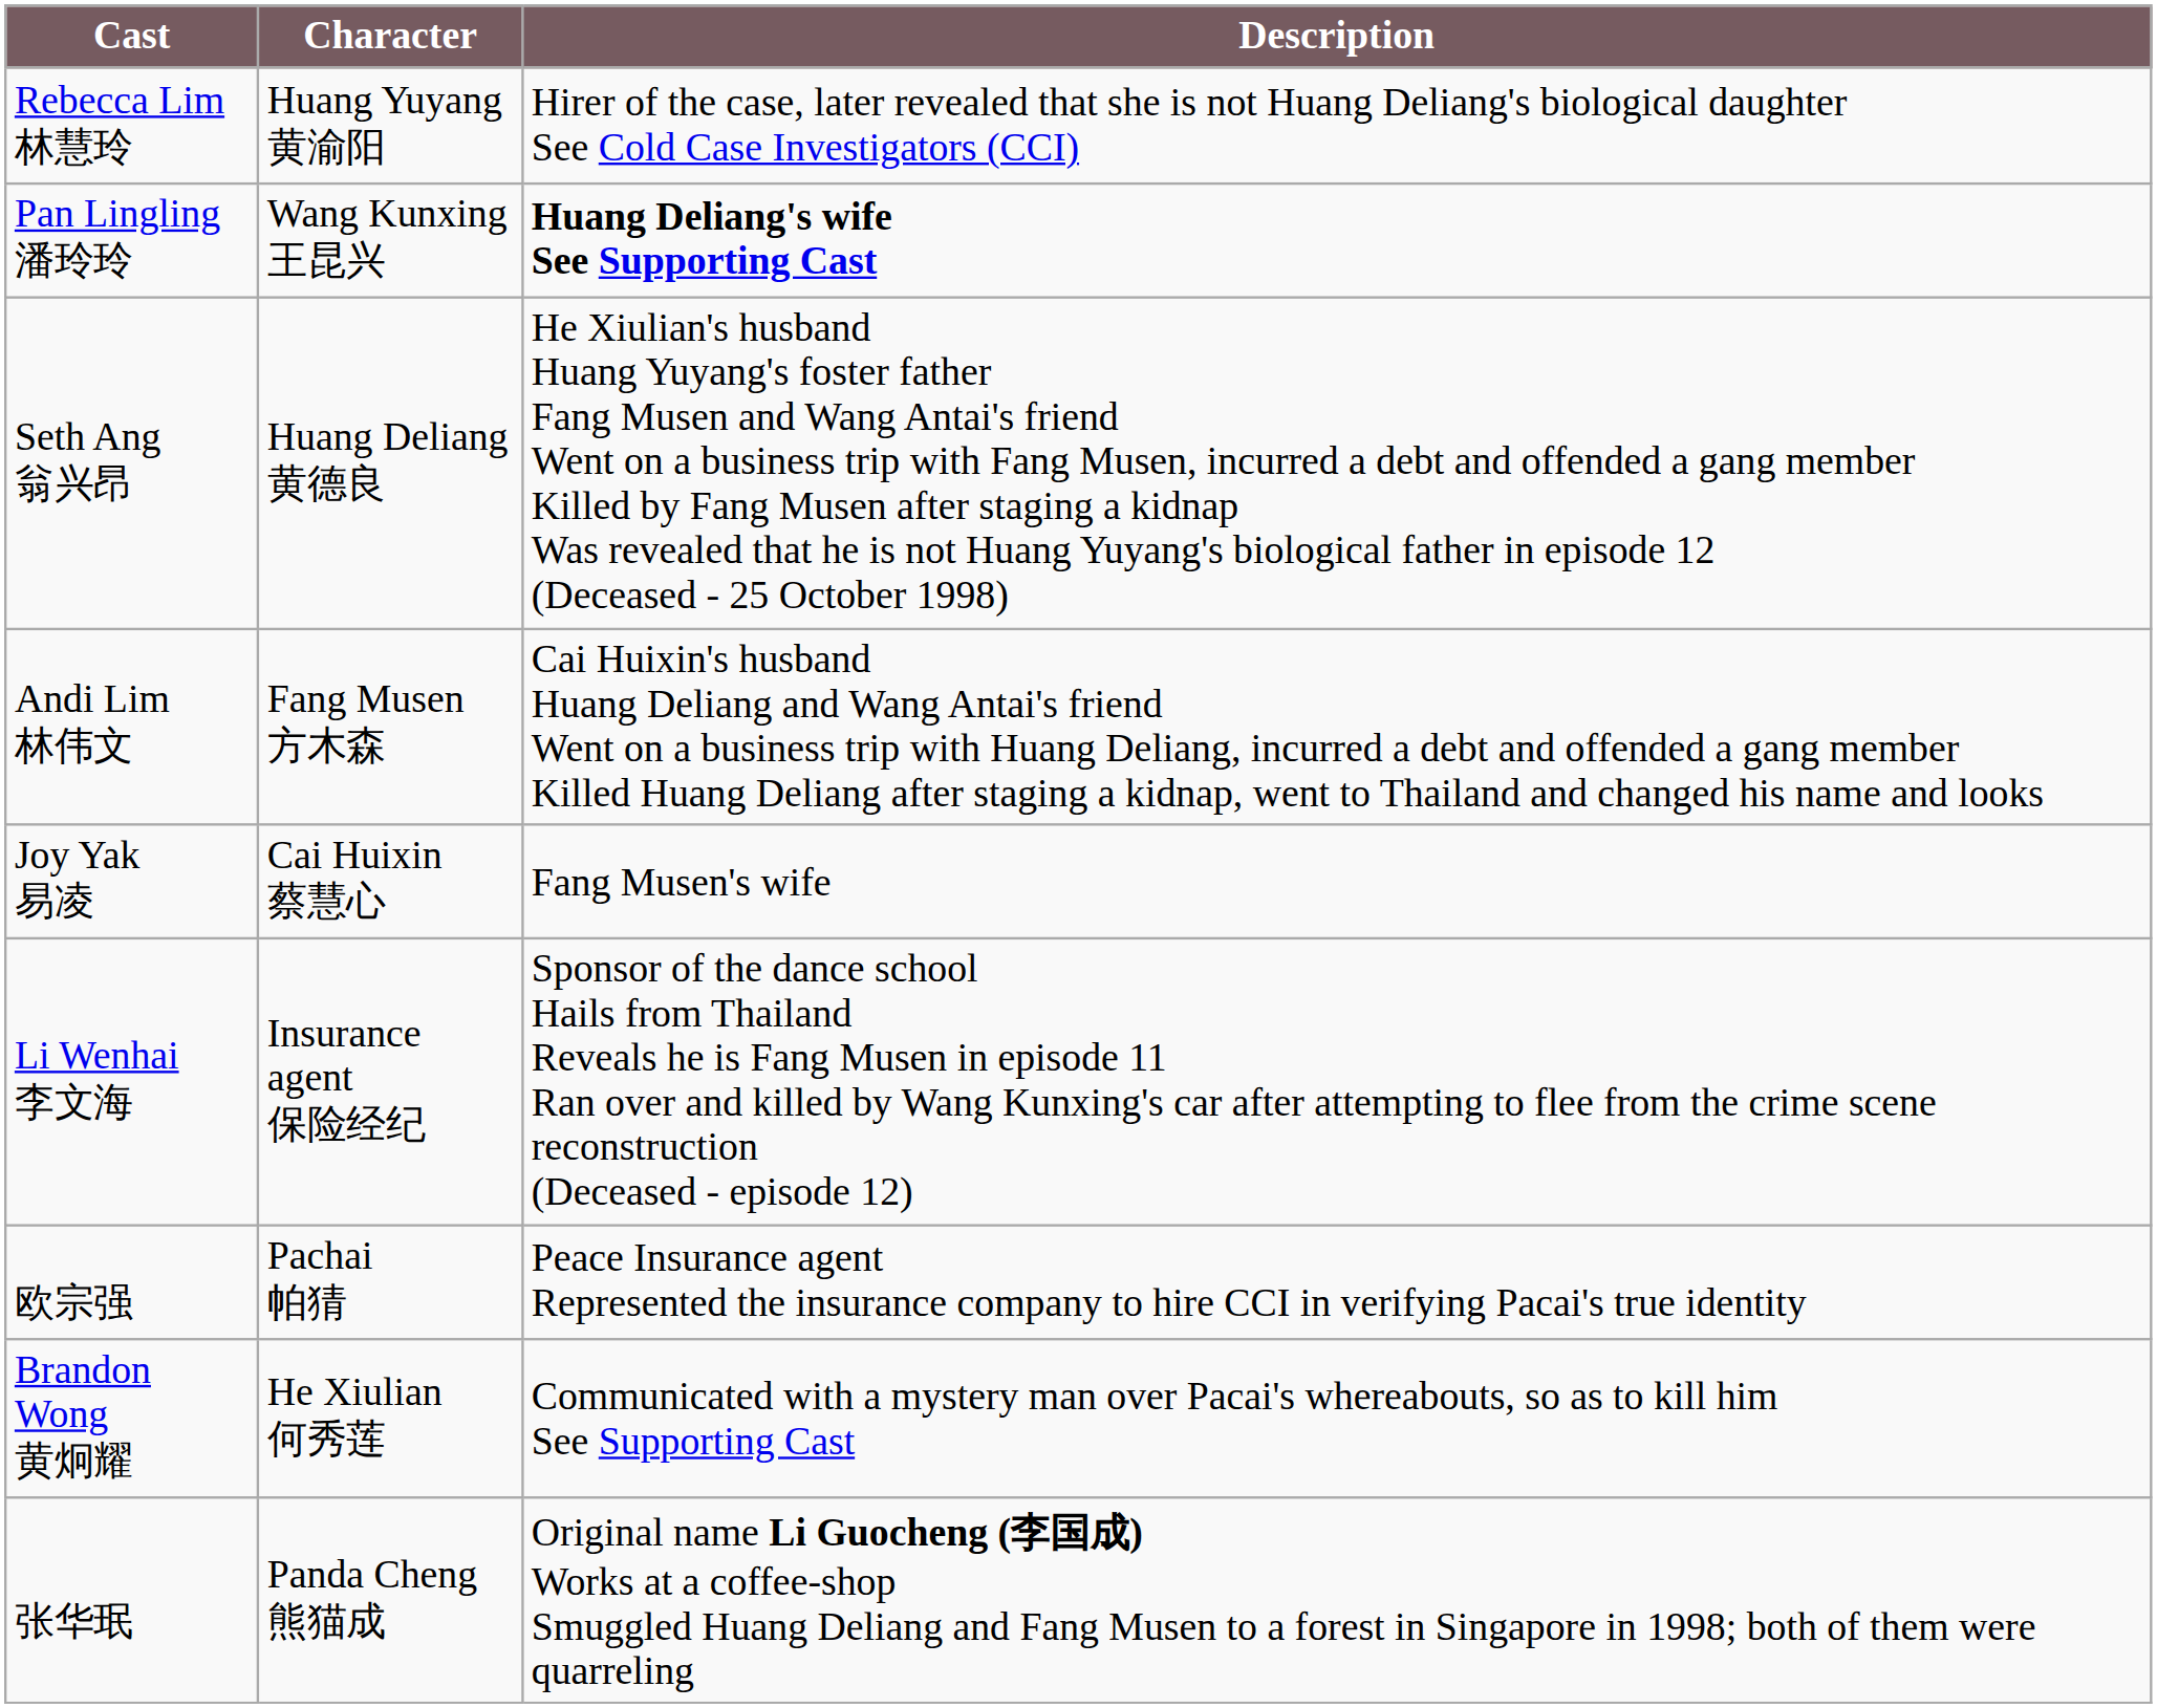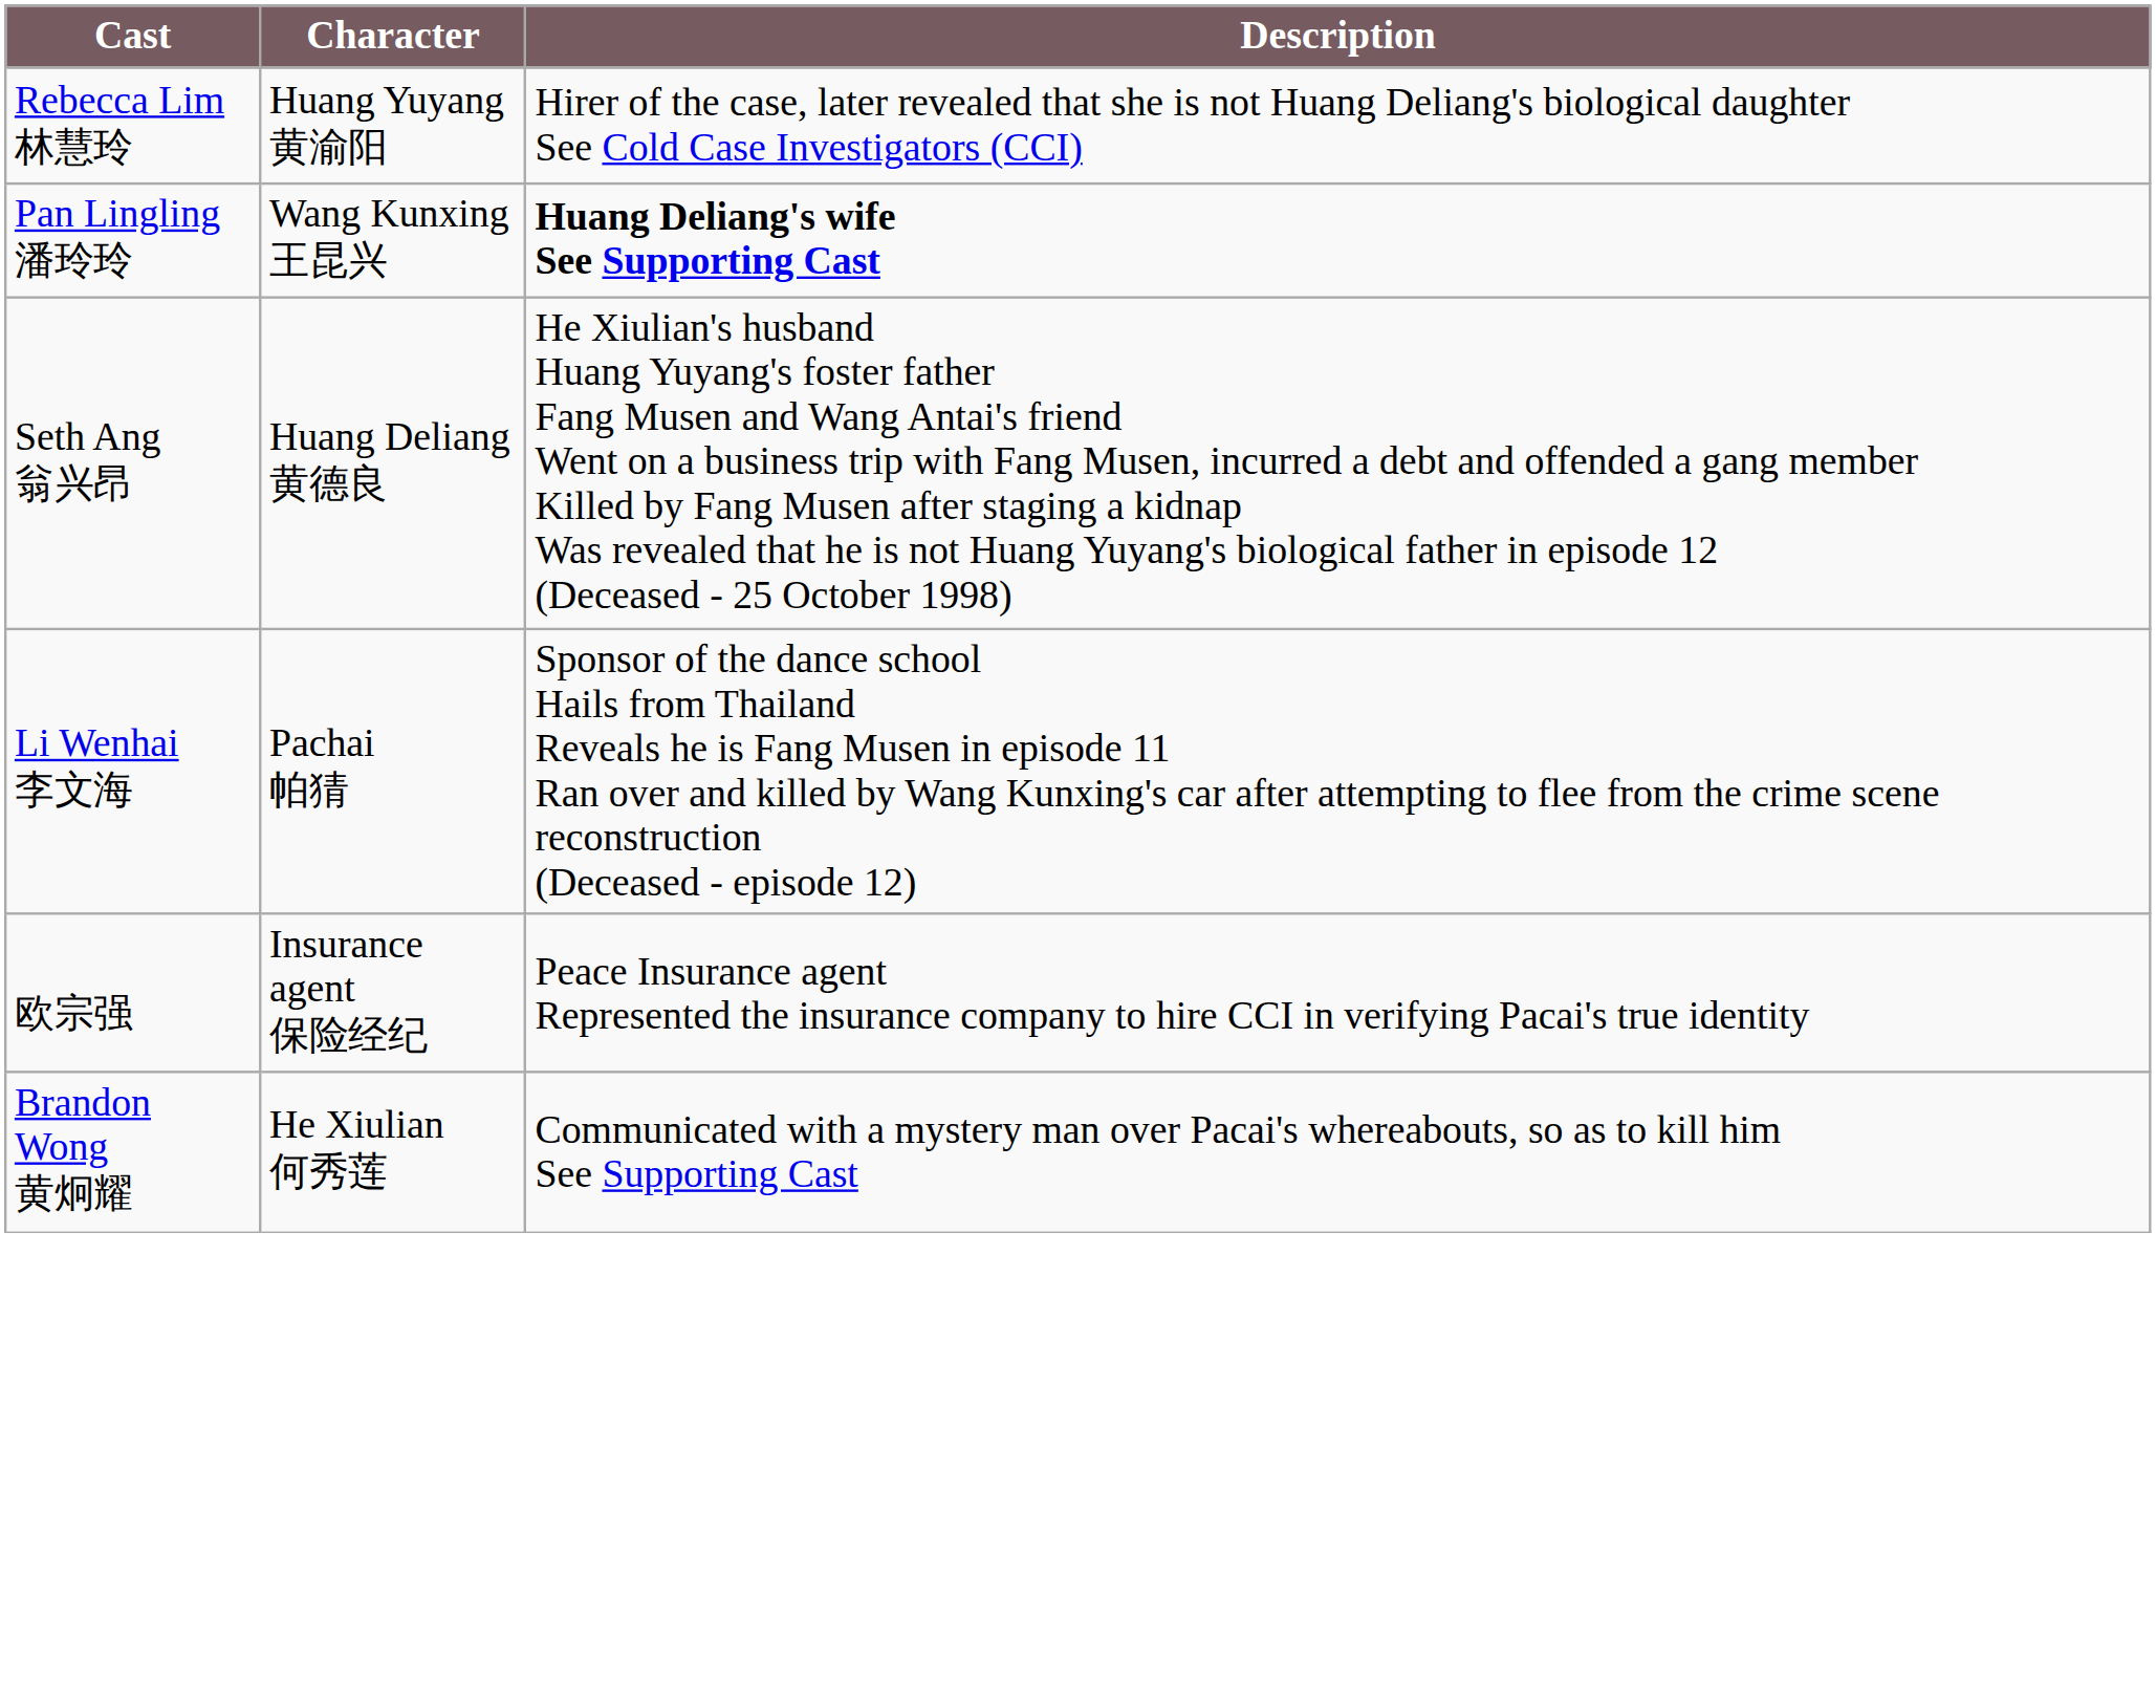- row: Andi Lim 林伟文 | Fang Musen 方木森 | Cai Huixin's husband Huang Deliang and Wang Antai's friend Went on a business trip with Huang Deliang, incurred a debt and offended a gang member Killed Huang Deliang after staging a kidnap, went to Thailand and changed his name and looks
- row: Joy Yak 易凌 | Cai Huixin 蔡慧心 | Fang Musen's wife
Li Wenhai 李文海 | Character: Insurance agent 保险经纪 -> Pachai 帕猜
欧宗强 | Character: Pachai 帕猜 -> Insurance agent 保险经纪
- row: 张华珉 | Panda Cheng 熊猫成 | Original name Li Guocheng (李国成) Works at a coffee-shop Smuggled Huang Deliang and Fang Musen to a forest in Singapore in 1998; both of them were quarreling
